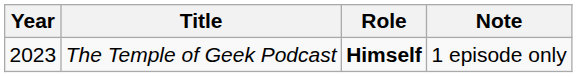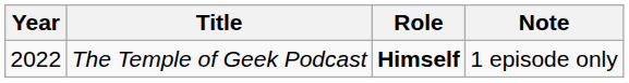The Temple of Geek Podcast | Year: 2023 -> 2022
